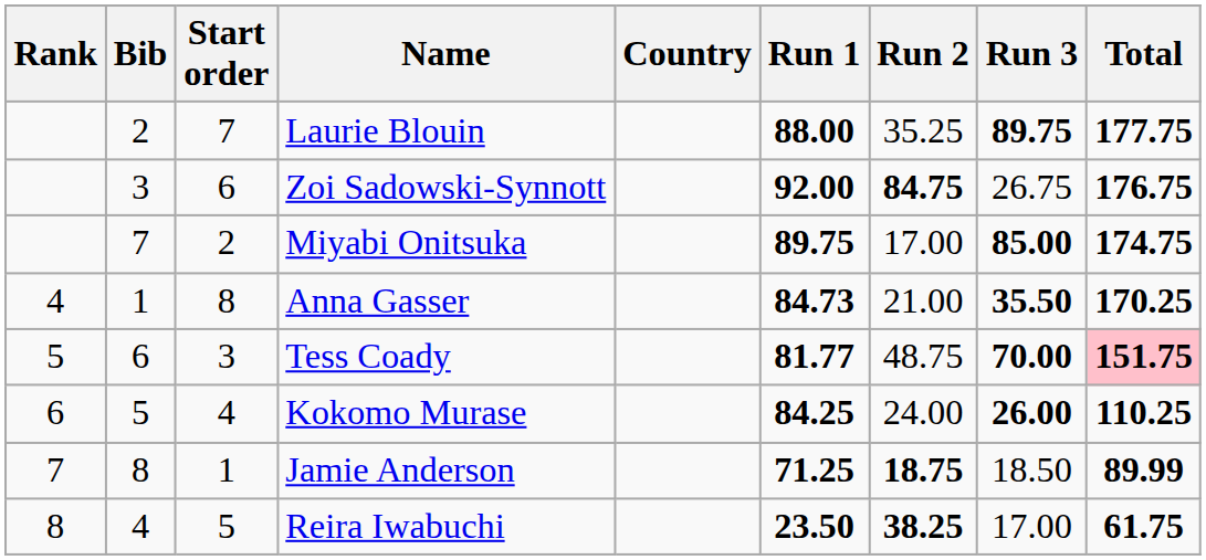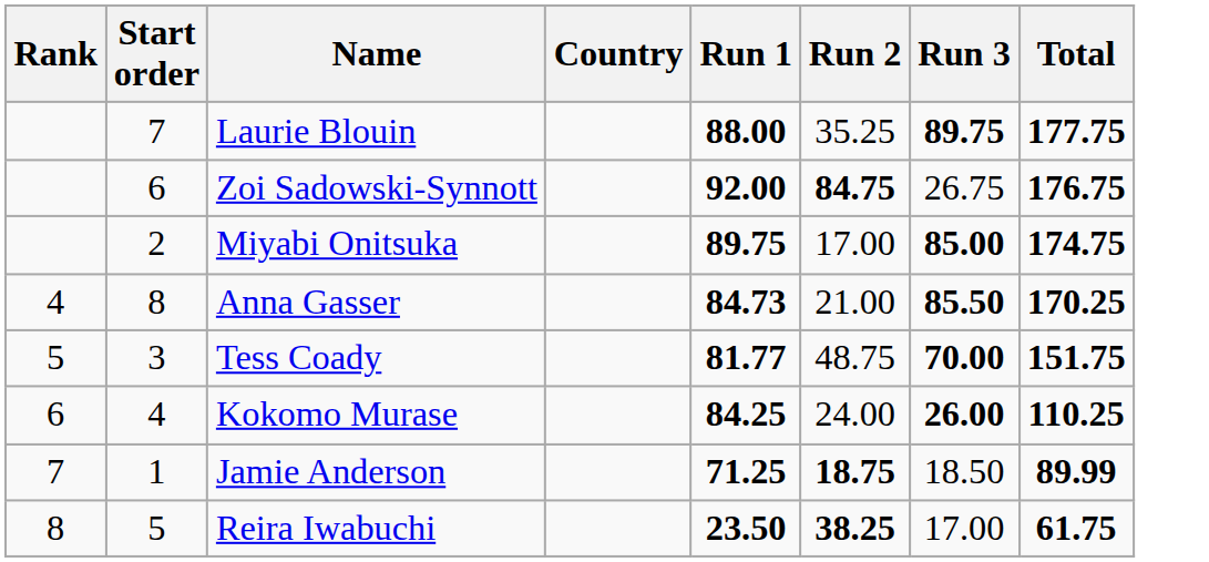- column: Bib | 2 | 3 | 7 | 1 | 6 | 5 | 8 | 4
Anna Gasser | Run 3: 35.50 -> 85.50
Tess Coady | Total: pink background -> no background
